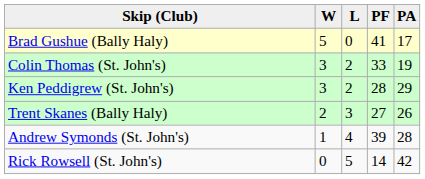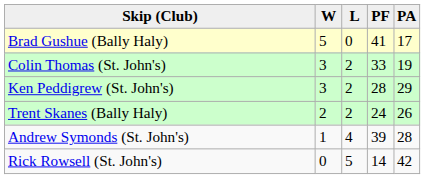Trent Skanes (Bally Haly) | L: 3 -> 2
Trent Skanes (Bally Haly) | PF: 27 -> 24
